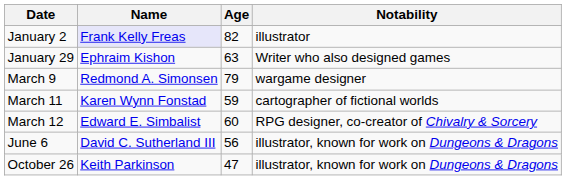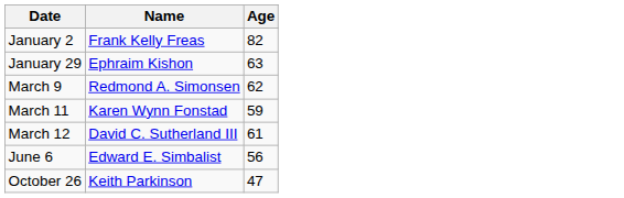- column: Notability | illustrator | Writer who also designed games | wargame designer | cartographer of fictional worlds | RPG designer, co-creator of Chivalry & Sorcery | illustrator, known for work on Dungeons & Dragons | illustrator, known for work on Dungeons & Dragons
January 2 | Name: lavender background -> no background
March 9 | Age: 79 -> 62
March 12 | Name: Edward E. Simbalist -> David C. Sutherland III
March 12 | Age: 60 -> 61
June 6 | Name: David C. Sutherland III -> Edward E. Simbalist
